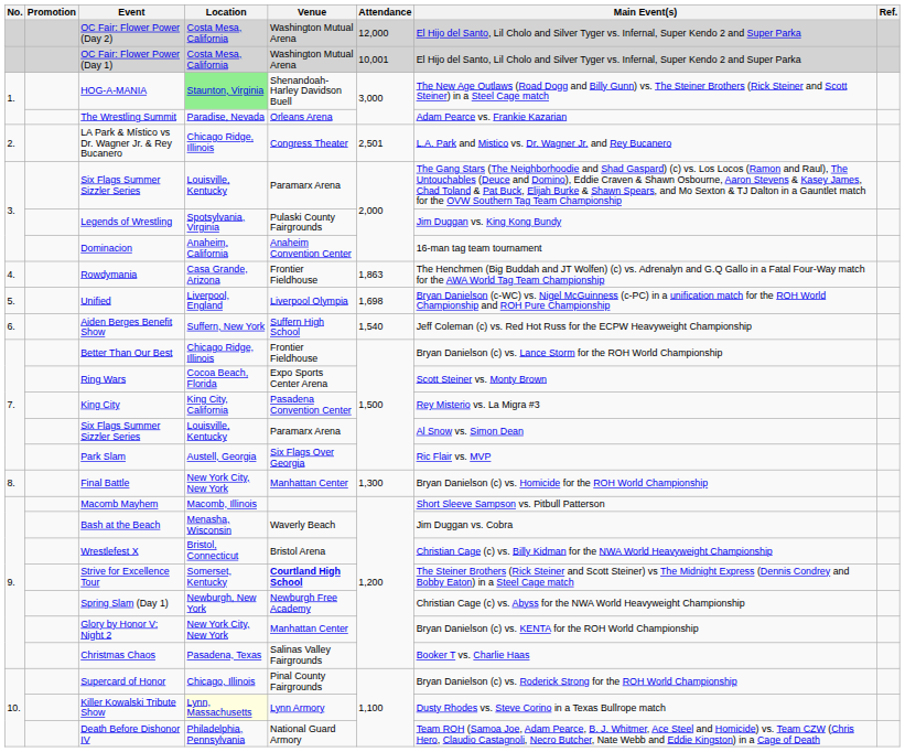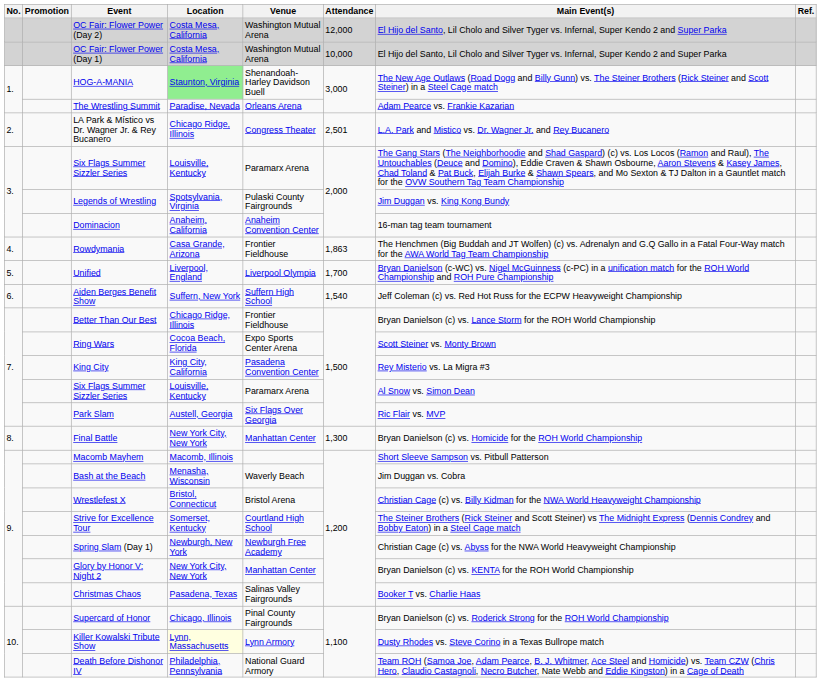OC Fair: Flower Power (Day 1) | Attendance: 10,001 -> 10,000
Unified | Attendance: 1,698 -> 1,700
Strive for Excellence Tour | Venue: bold -> normal
